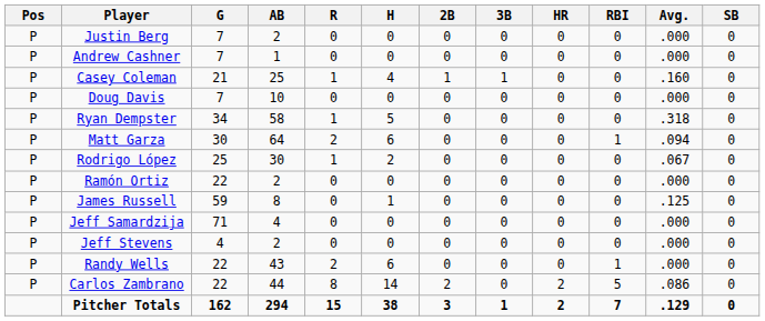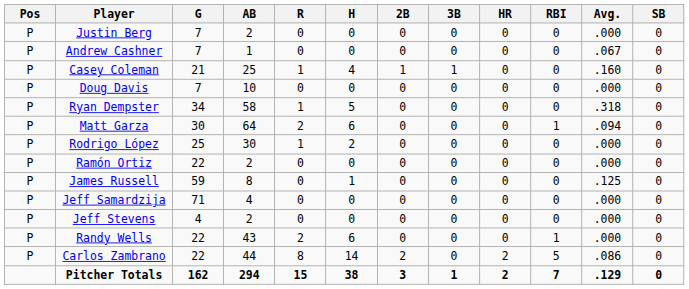Andrew Cashner | Avg.: .000 -> .067
Rodrigo López | Avg.: .067 -> .000
